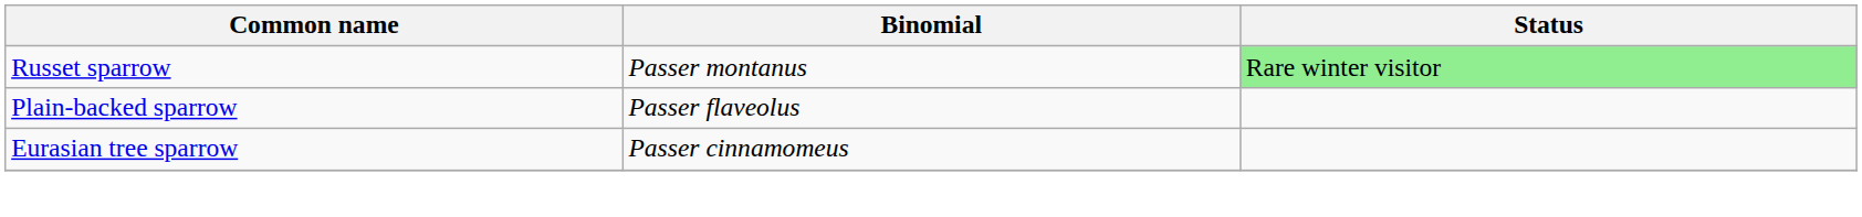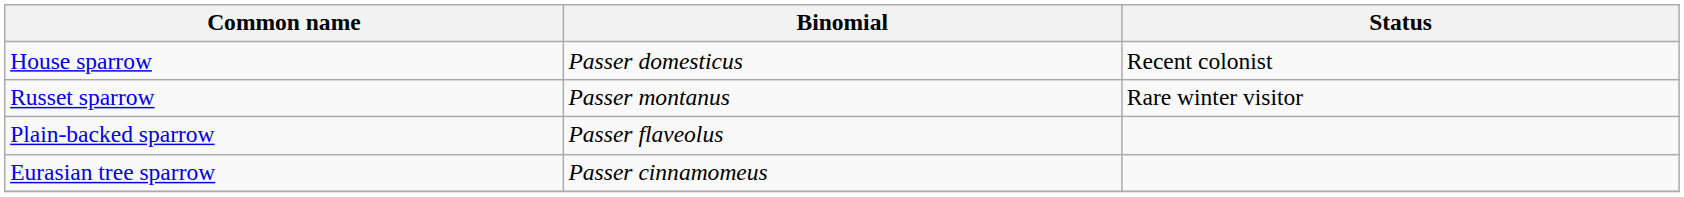+ row: House sparrow | Passer domesticus | Recent colonist
Russet sparrow | Status: lightgreen background -> no background
